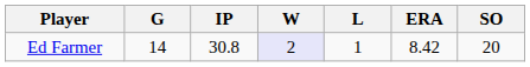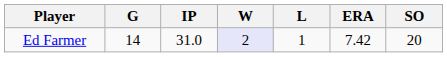Ed Farmer | IP: 30.8 -> 31.0
Ed Farmer | ERA: 8.42 -> 7.42
